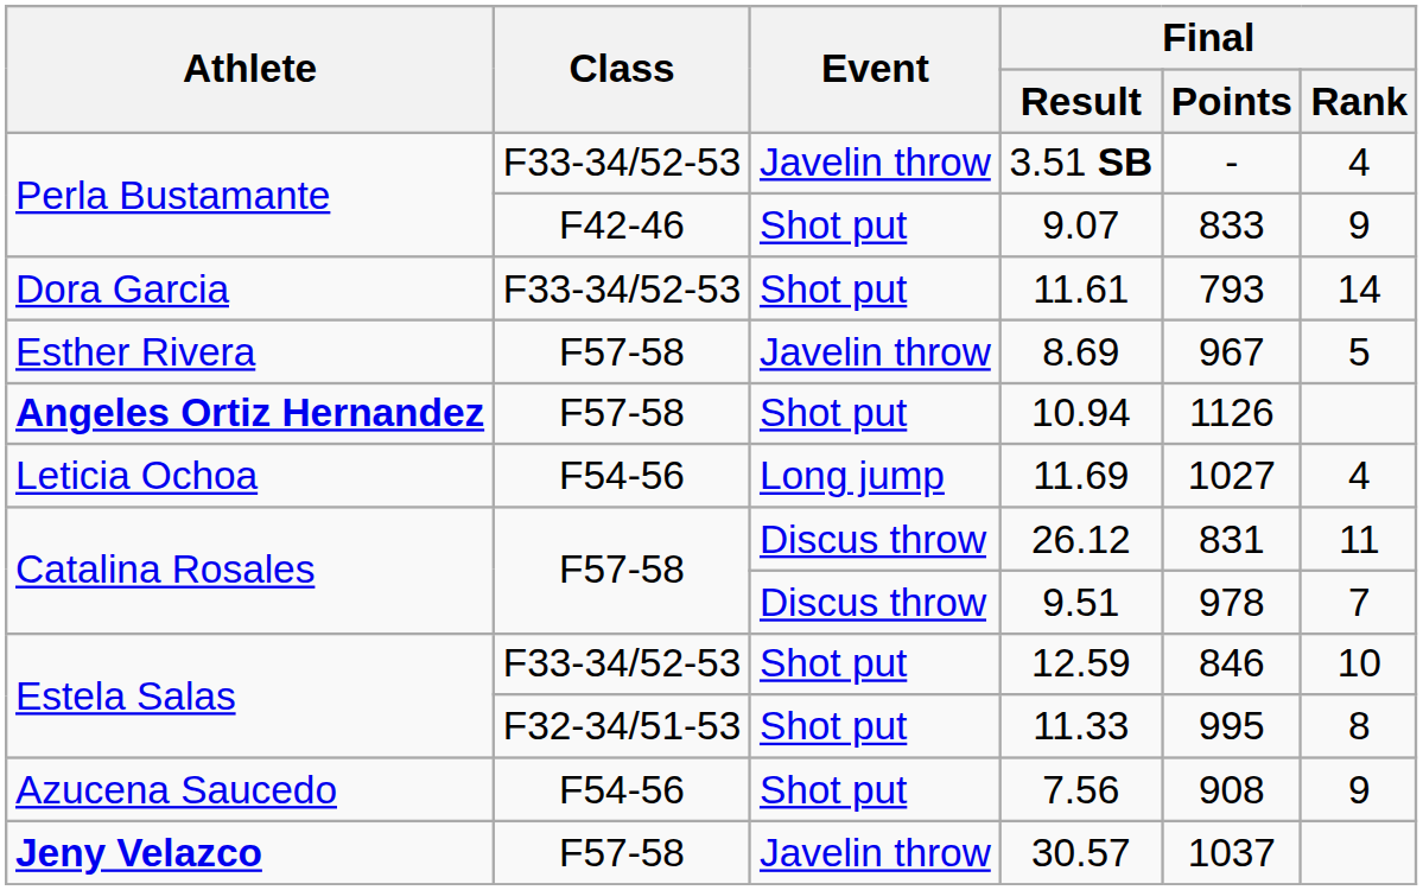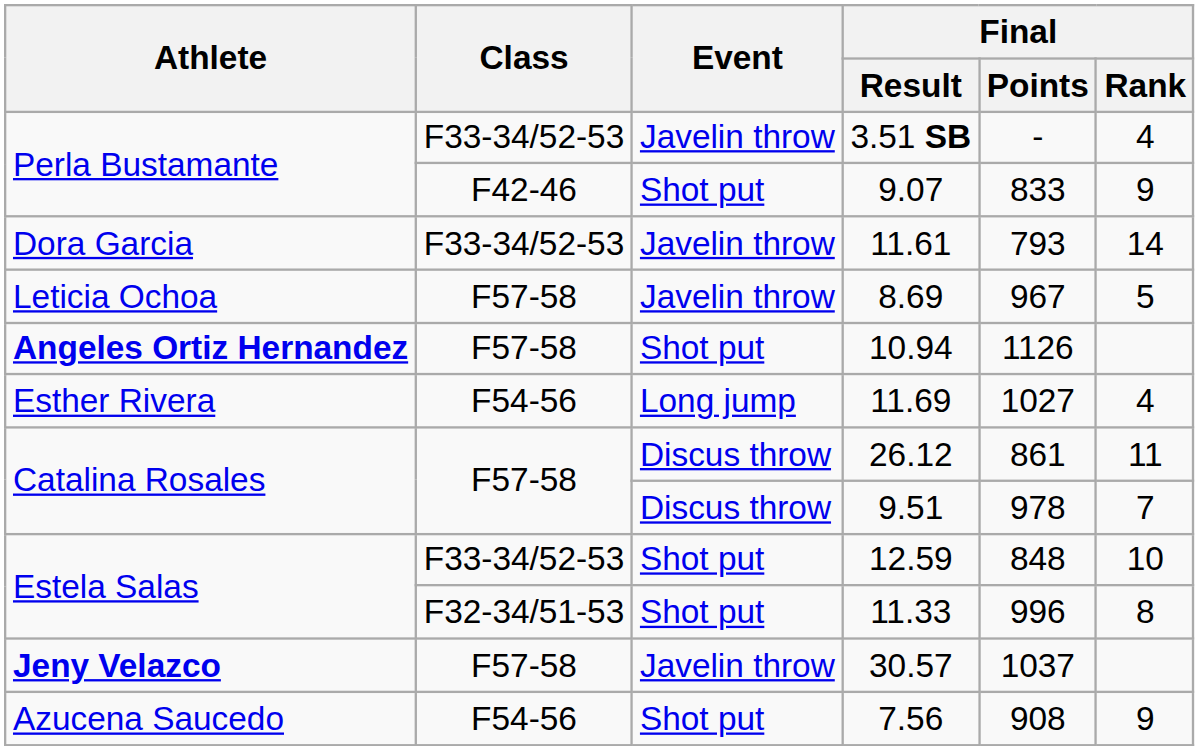11.61 | Event: Shot put -> Javelin throw
8.69 | Athlete: Esther Rivera -> Leticia Ochoa
11.69 | Athlete: Leticia Ochoa -> Esther Rivera
26.12 | Final / Points: 831 -> 861
12.59 | Final / Points: 846 -> 848
11.33 | Final / Points: 995 -> 996
rows swapped: 7.56 <-> 30.57
